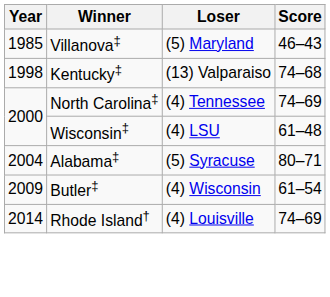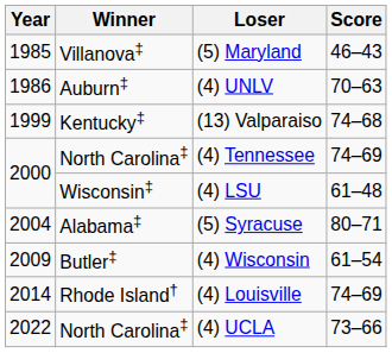+ row: 1986 | Auburn‡ | (4) UNLV | 70–63
(13) Valparaiso | Year: 1998 -> 1999
+ row: 2022 | North Carolina‡ | (4) UCLA | 73–66
